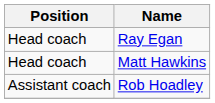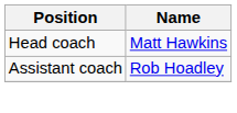- row: Head coach | Ray Egan
